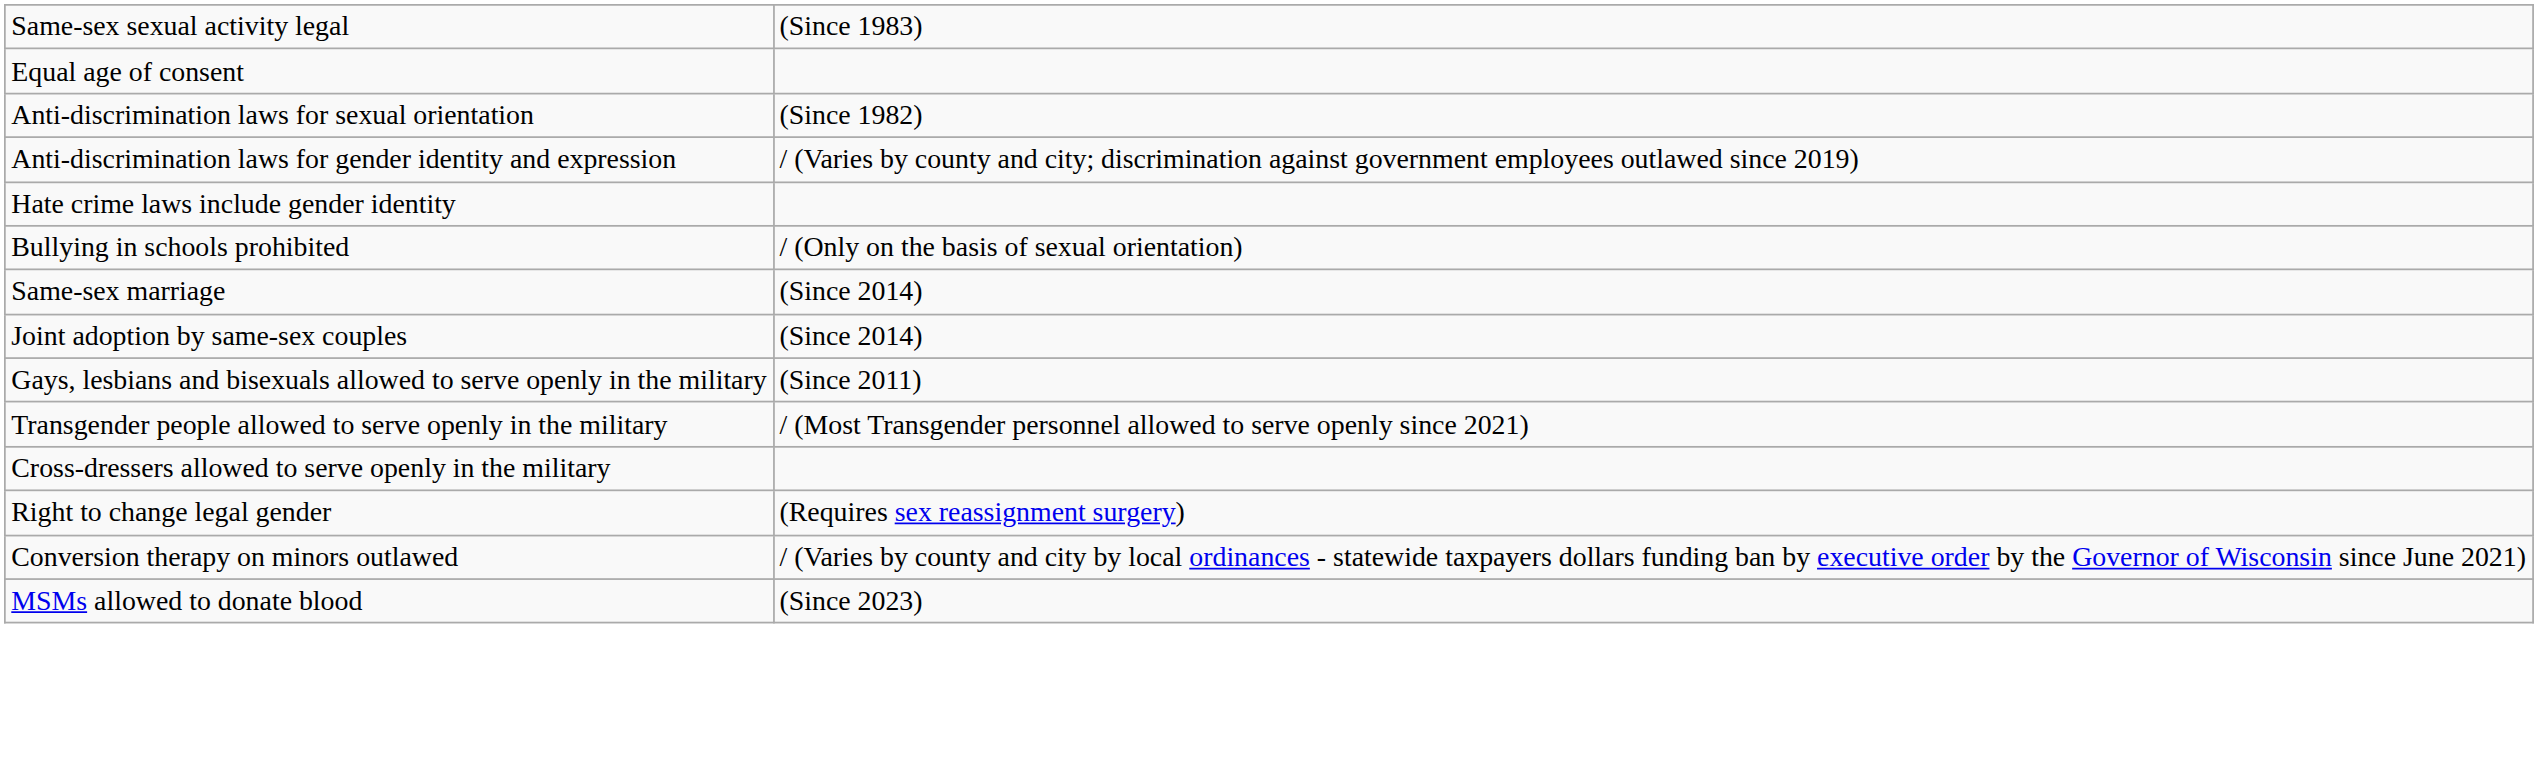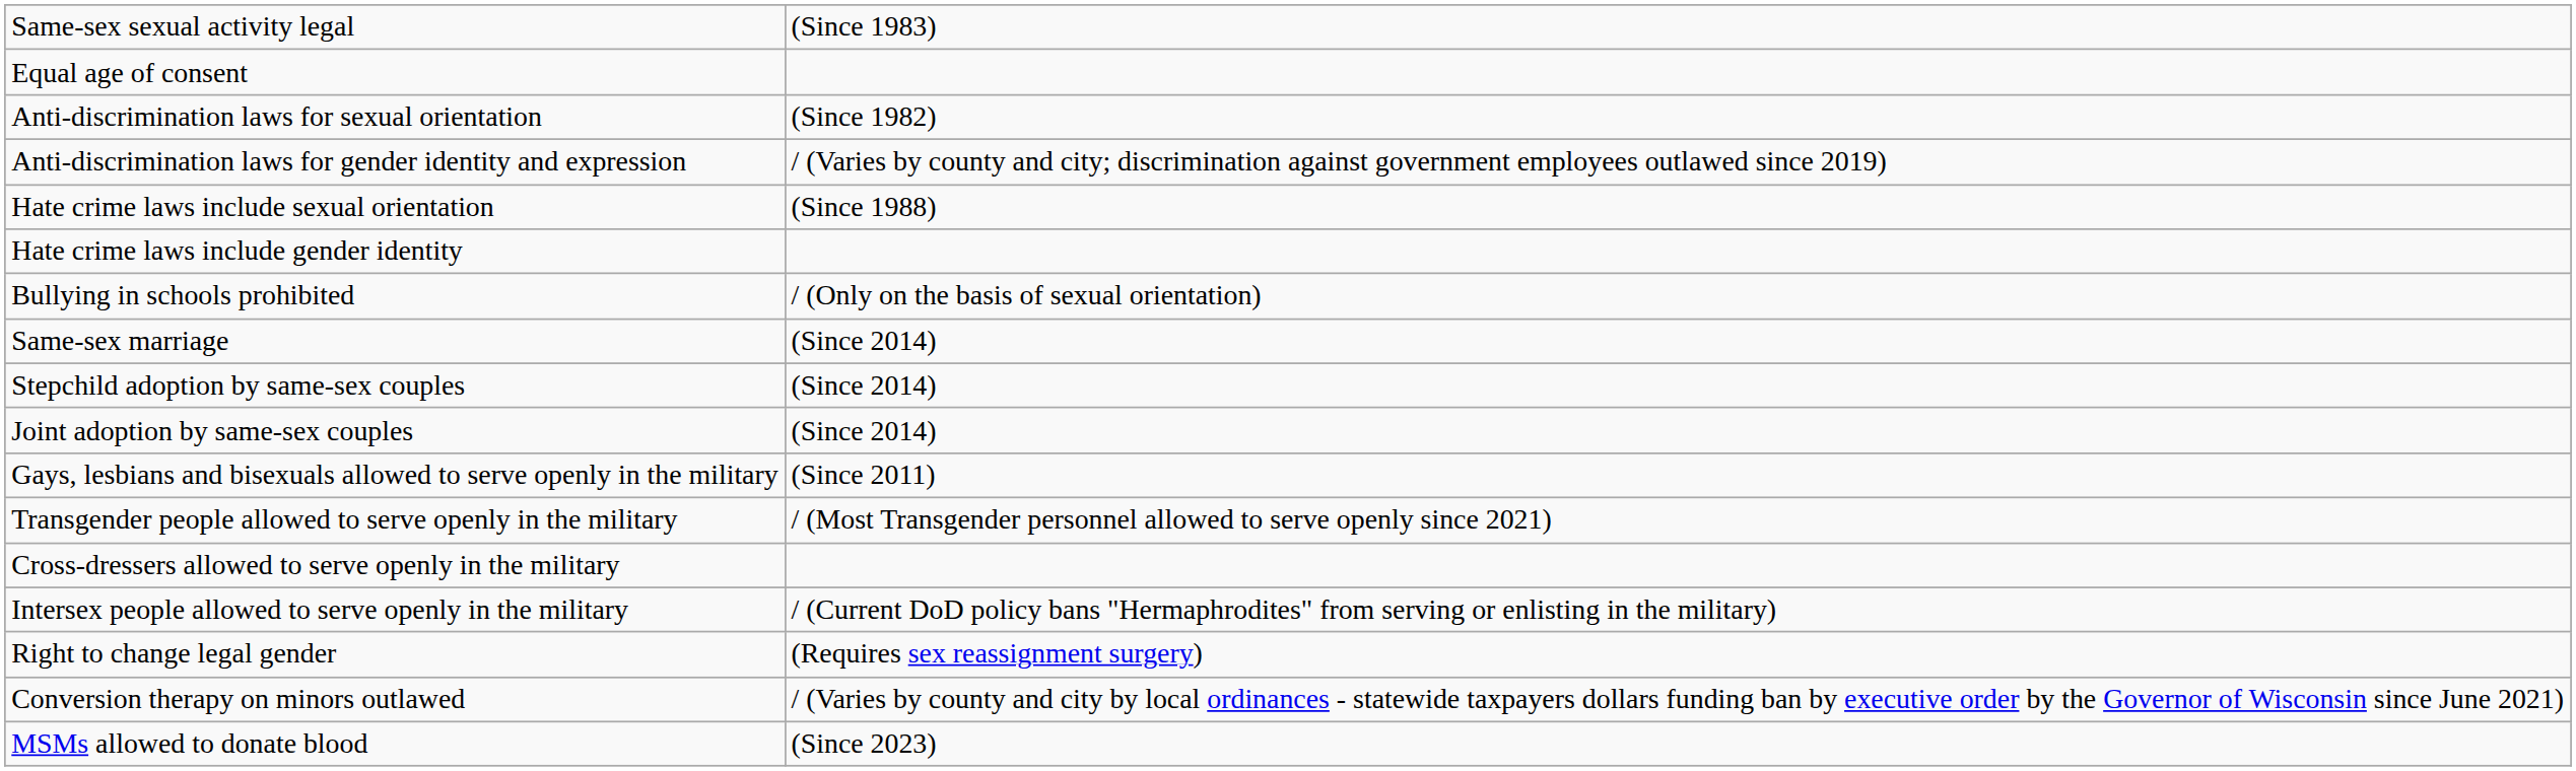+ row: Hate crime laws include sexual orientation | (Since 1988)
+ row: Stepchild adoption by same-sex couples | (Since 2014)
+ row: Intersex people allowed to serve openly in the military | / (Current DoD policy bans "Hermaphrodites" from serving or enlisting in the military)
